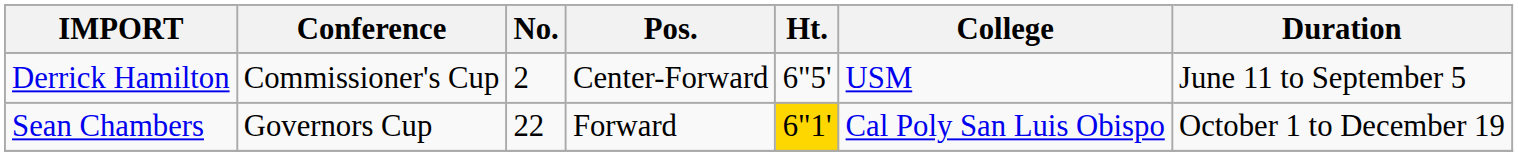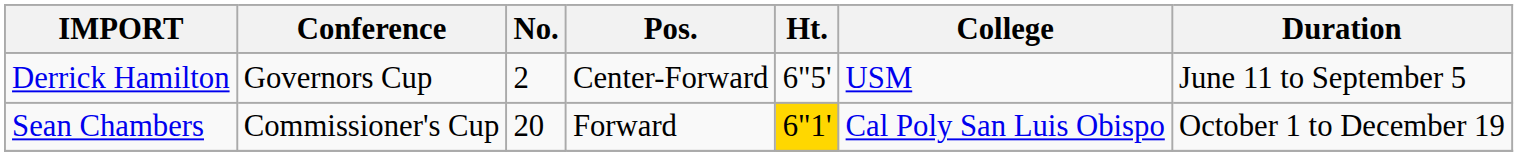Derrick Hamilton | Conference: Commissioner's Cup -> Governors Cup
Sean Chambers | Conference: Governors Cup -> Commissioner's Cup
Sean Chambers | No.: 22 -> 20
